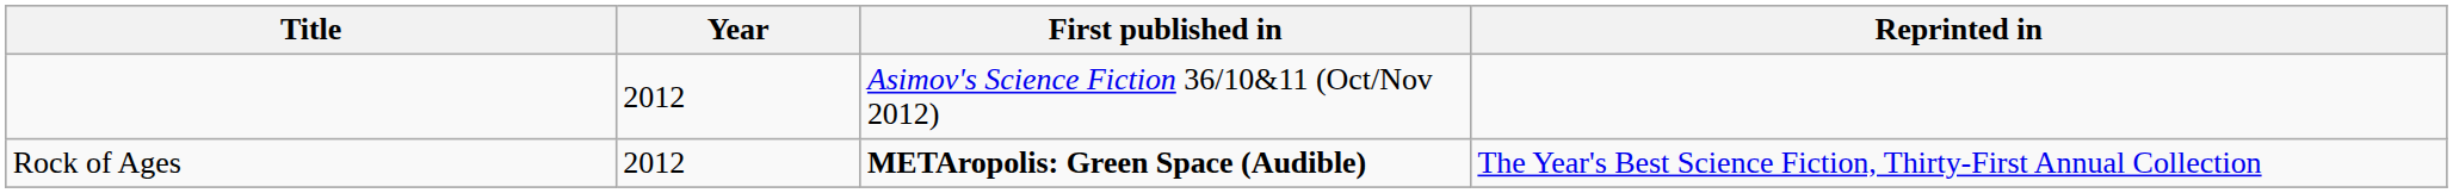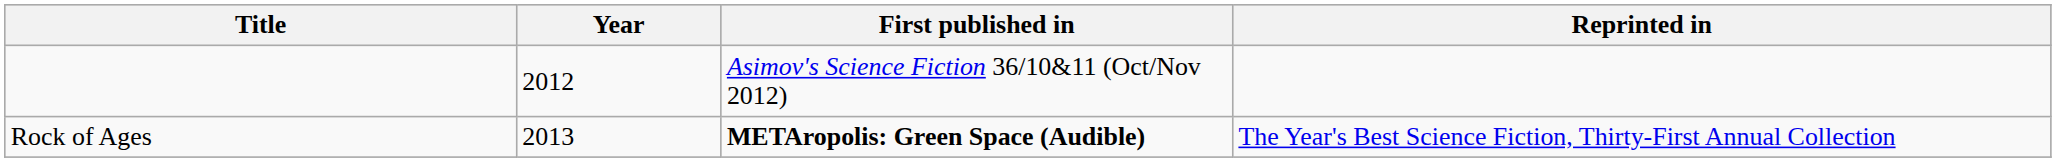Rock of Ages | Year: 2012 -> 2013
